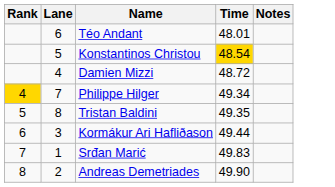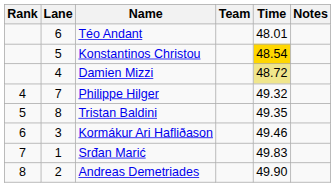+ column: Team
Damien Mizzi | Time: no background -> khaki background
Philippe Hilger | Rank: gold background -> no background
Philippe Hilger | Time: 49.34 -> 49.32
Kormákur Ari Hafliðason | Time: 49.44 -> 49.46
